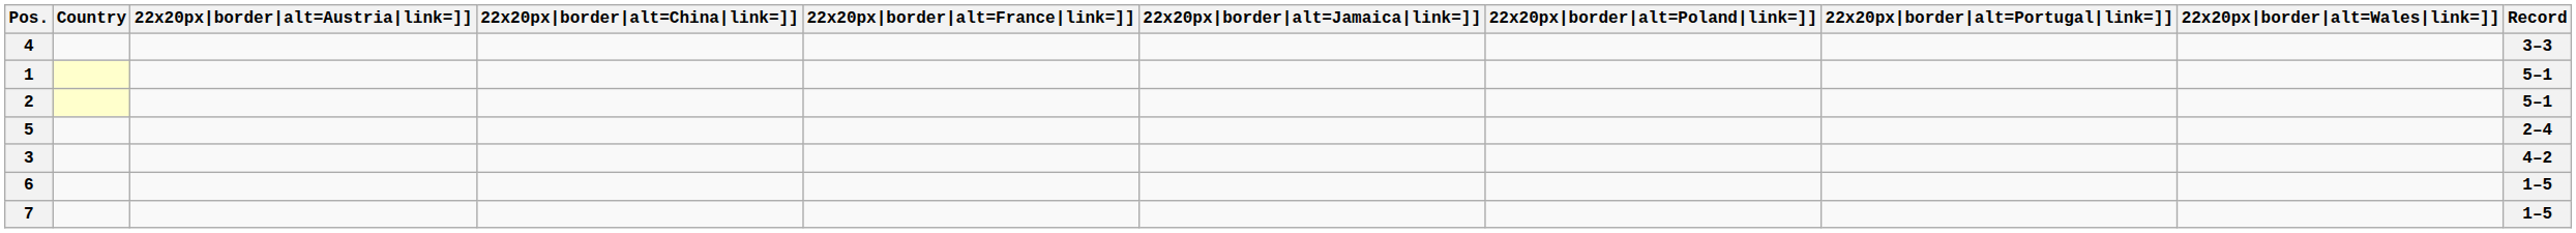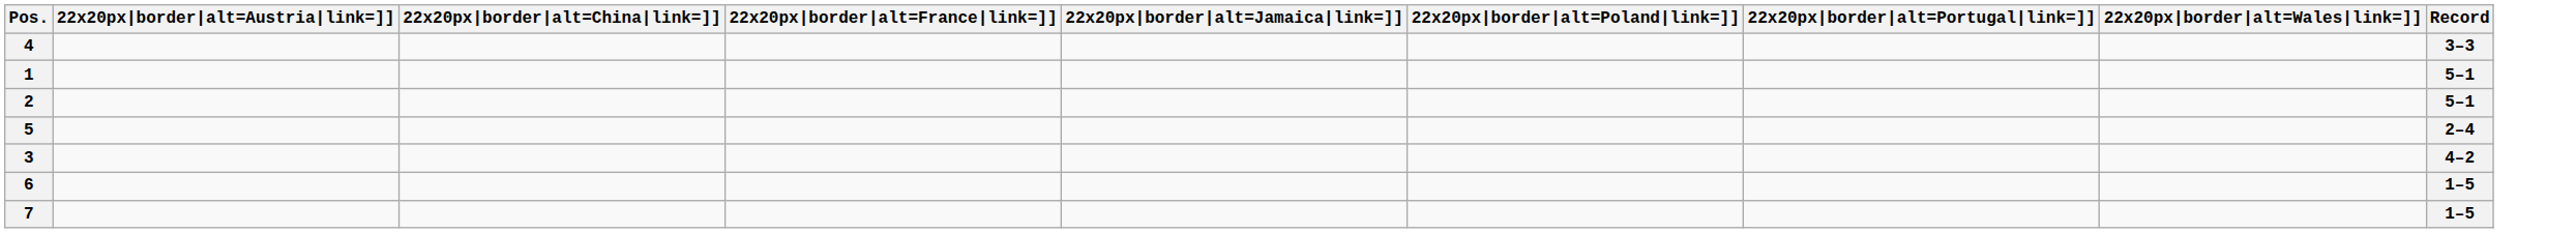- column: Country
